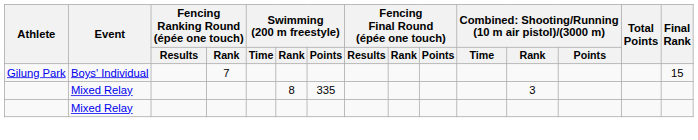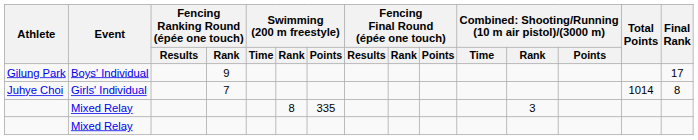Gilung Park | Fencing Ranking Round (épée one touch) / Rank: 7 -> 9
Gilung Park | Final Rank: 15 -> 17
+ row: Juhye Choi | Girls' Individual | 7 | 1014 | 8
